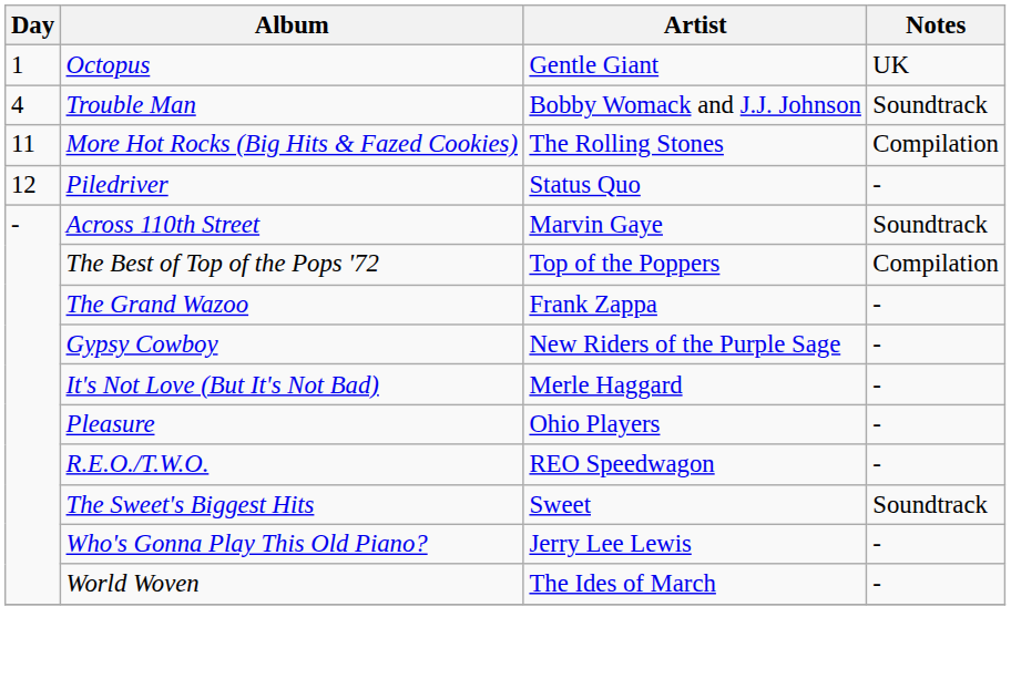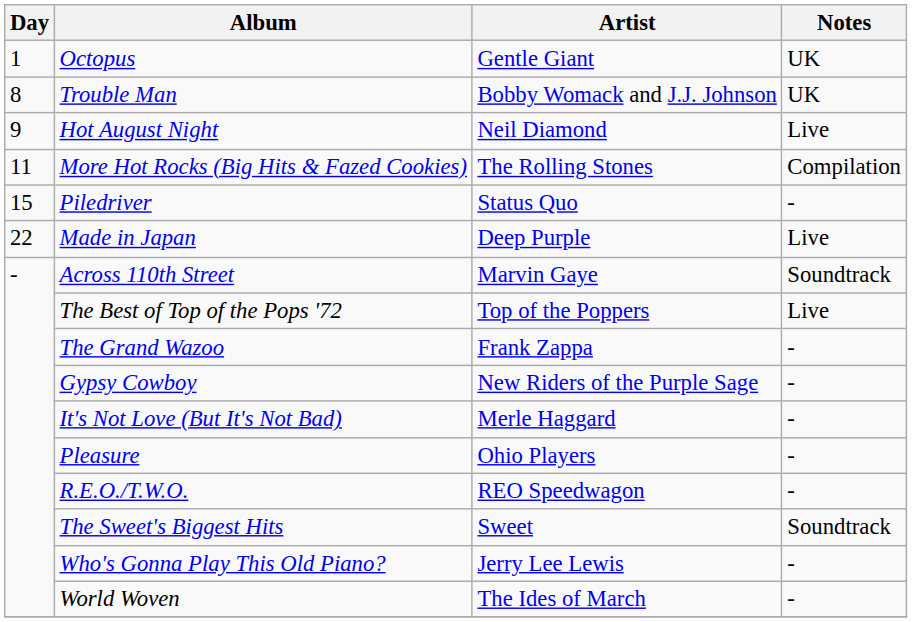Trouble Man | Day: 4 -> 8
Trouble Man | Notes: Soundtrack -> UK
+ row: 9 | Hot August Night | Neil Diamond | Live
Piledriver | Day: 12 -> 15
+ row: 22 | Made in Japan | Deep Purple | Live
The Best of Top of the Pops '72 | Notes: Compilation -> Live
